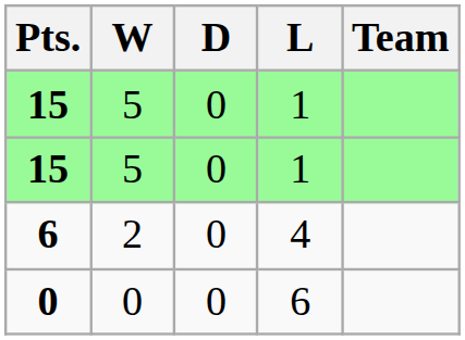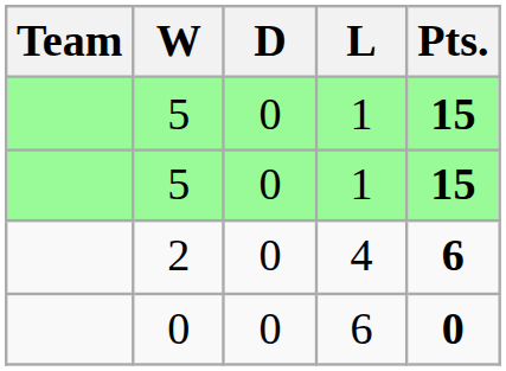columns swapped: Team <-> Pts.
